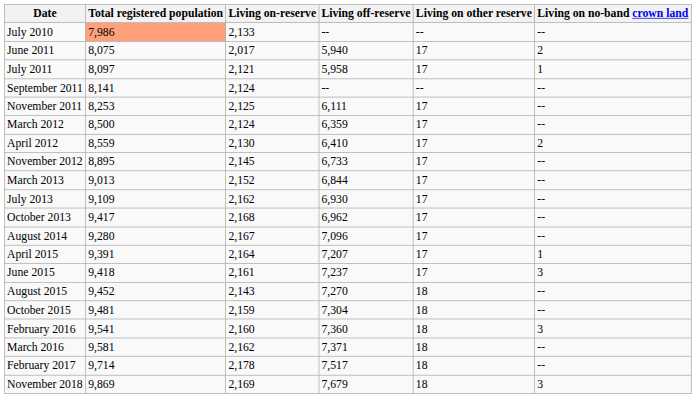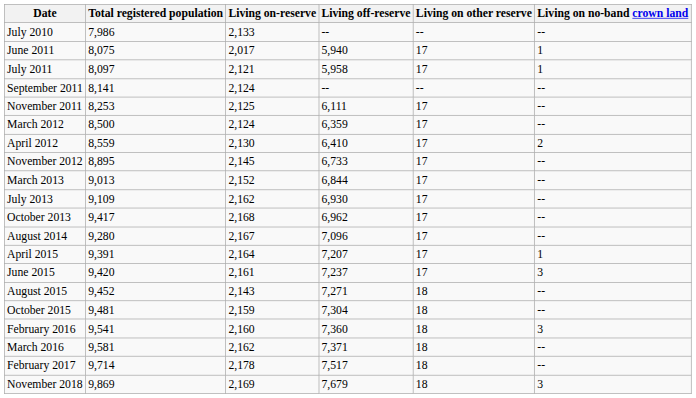July 2010 | Total registered population: lightsalmon background -> no background
June 2011 | Living on no-band crown land: 2 -> 1
June 2015 | Total registered population: 9,418 -> 9,420
August 2015 | Living off-reserve: 7,270 -> 7,271
